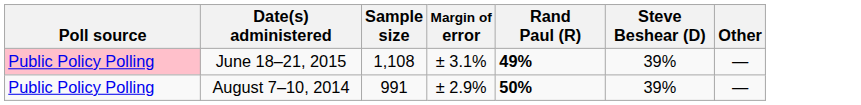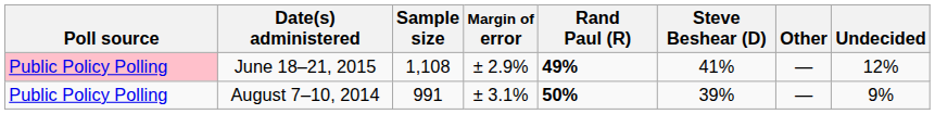+ column: Undecided | 12% | 9%
June 18–21, 2015 | Margin of error: ± 3.1% -> ± 2.9%
June 18–21, 2015 | Steve Beshear (D): 39% -> 41%
August 7–10, 2014 | Margin of error: ± 2.9% -> ± 3.1%
